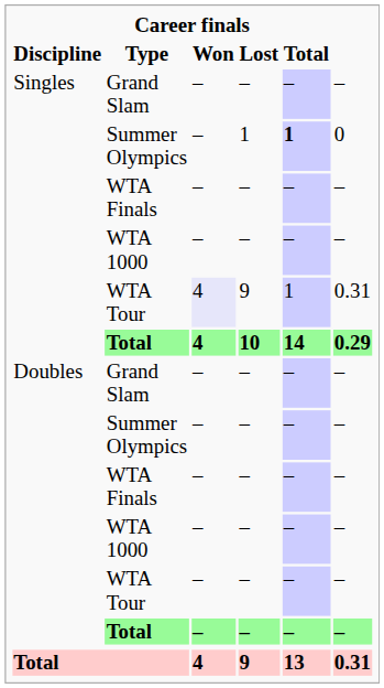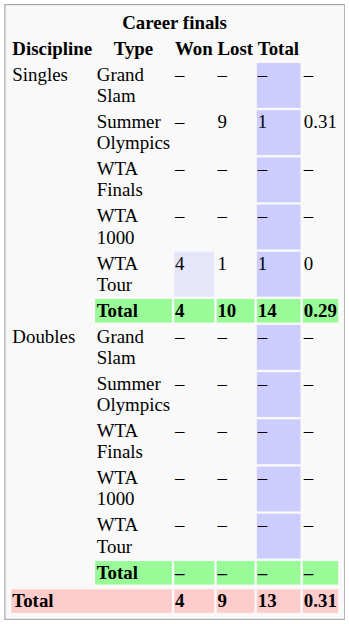Singles / Summer Olympics | Lost: 1 -> 9
Singles / Summer Olympics | Total: bold -> normal
Singles / Summer Olympics | column 6: 0 -> 0.31
Singles / WTA Tour | Lost: 9 -> 1
Singles / WTA Tour | column 6: 0.31 -> 0
